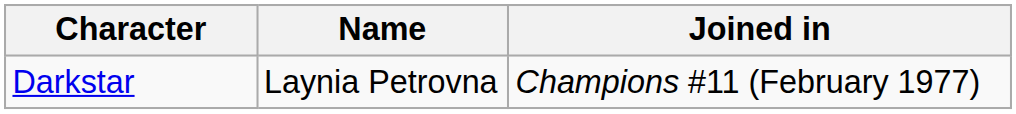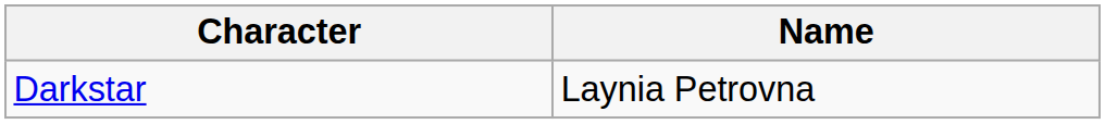- column: Joined in | Champions #11 (February 1977)
